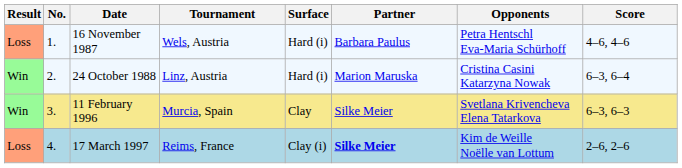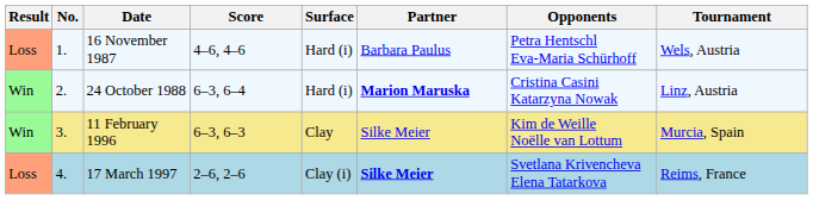columns swapped: Tournament <-> Score
24 October 1988 | Partner: normal -> bold
11 February 1996 | Opponents: Svetlana Krivencheva Elena Tatarkova -> Kim de Weille Noëlle van Lottum
17 March 1997 | Opponents: Kim de Weille Noëlle van Lottum -> Svetlana Krivencheva Elena Tatarkova
